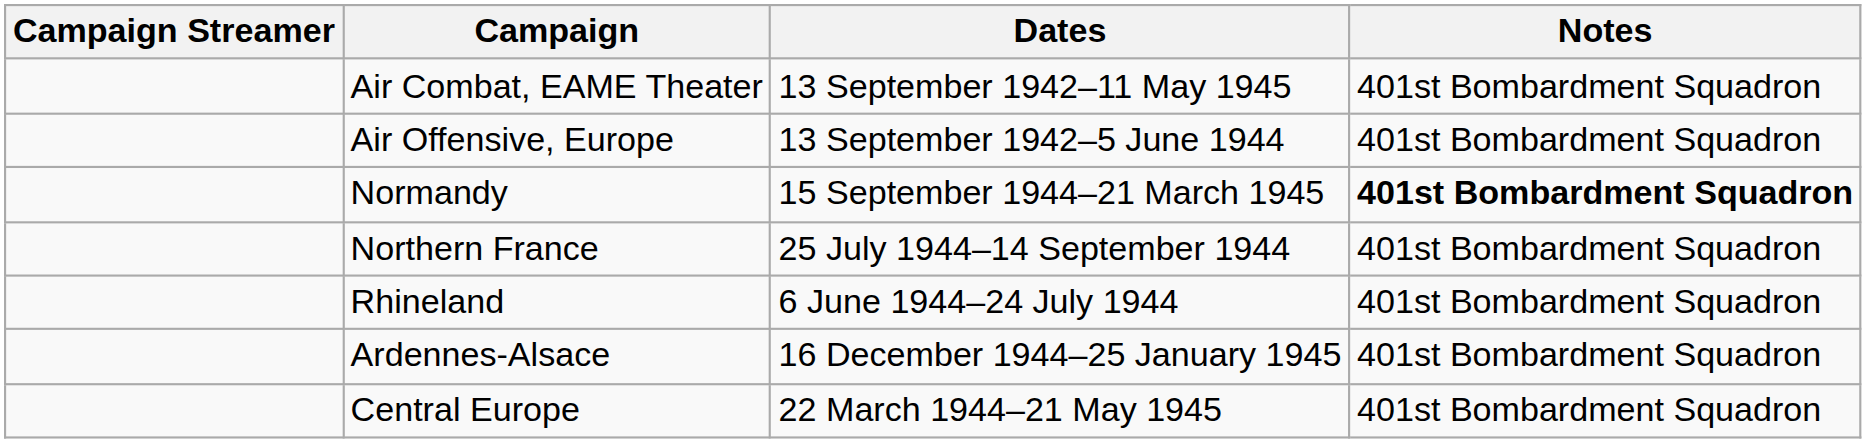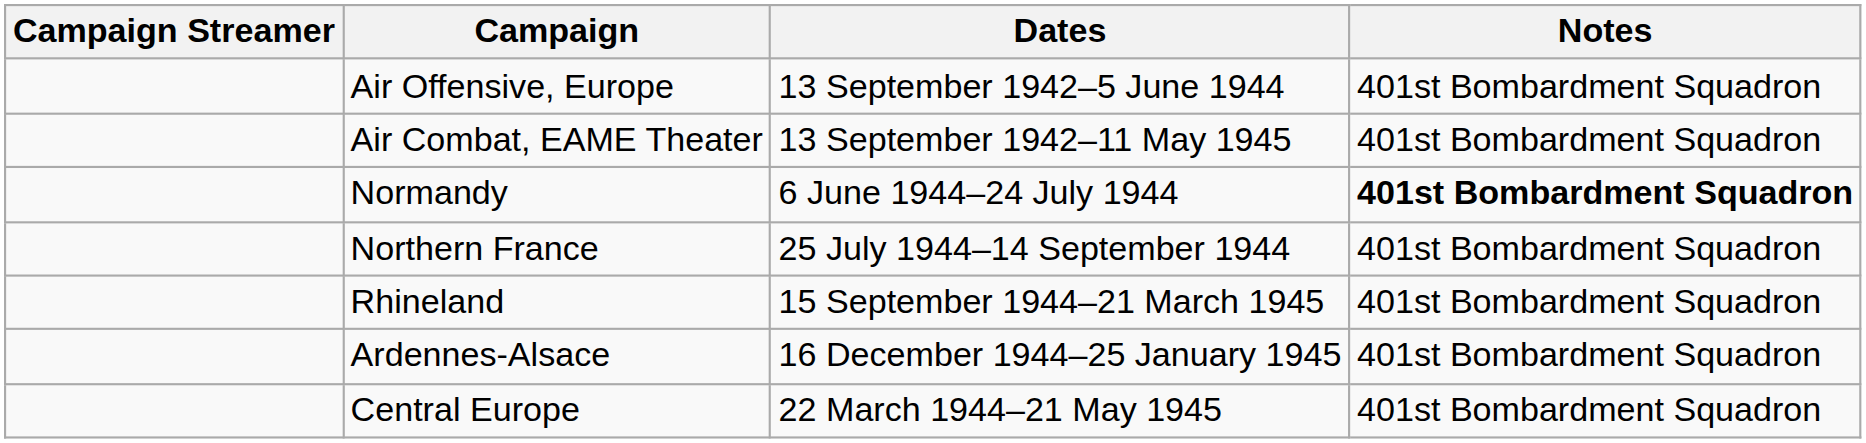rows swapped: Air Offensive, Europe <-> Air Combat, EAME Theater
Normandy | Dates: 15 September 1944–21 March 1945 -> 6 June 1944–24 July 1944
Rhineland | Dates: 6 June 1944–24 July 1944 -> 15 September 1944–21 March 1945
